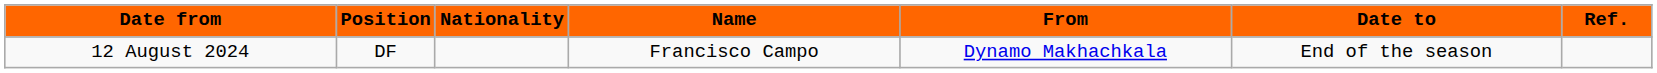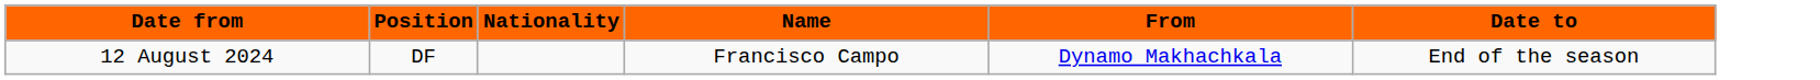- column: Ref.
